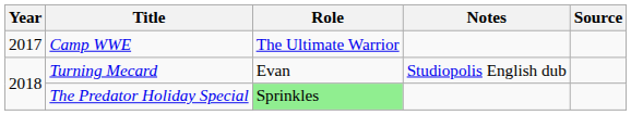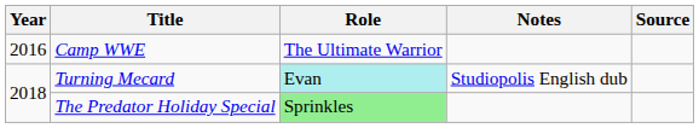Camp WWE | Year: 2017 -> 2016
Turning Mecard | Role: no background -> paleturquoise background
